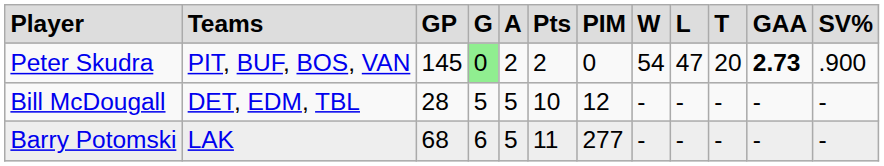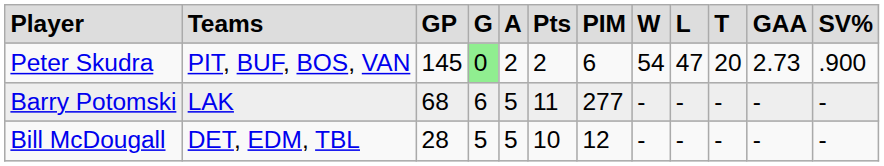Peter Skudra | column 7: 0 -> 6
Peter Skudra | column 11: bold -> normal
rows swapped: Barry Potomski <-> Bill McDougall
